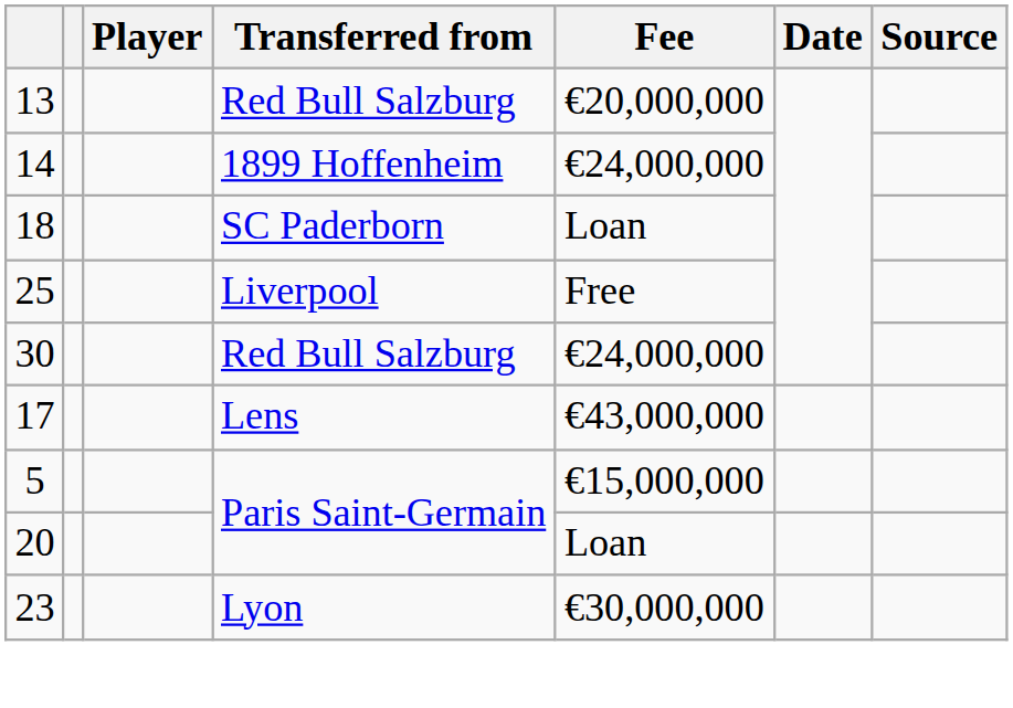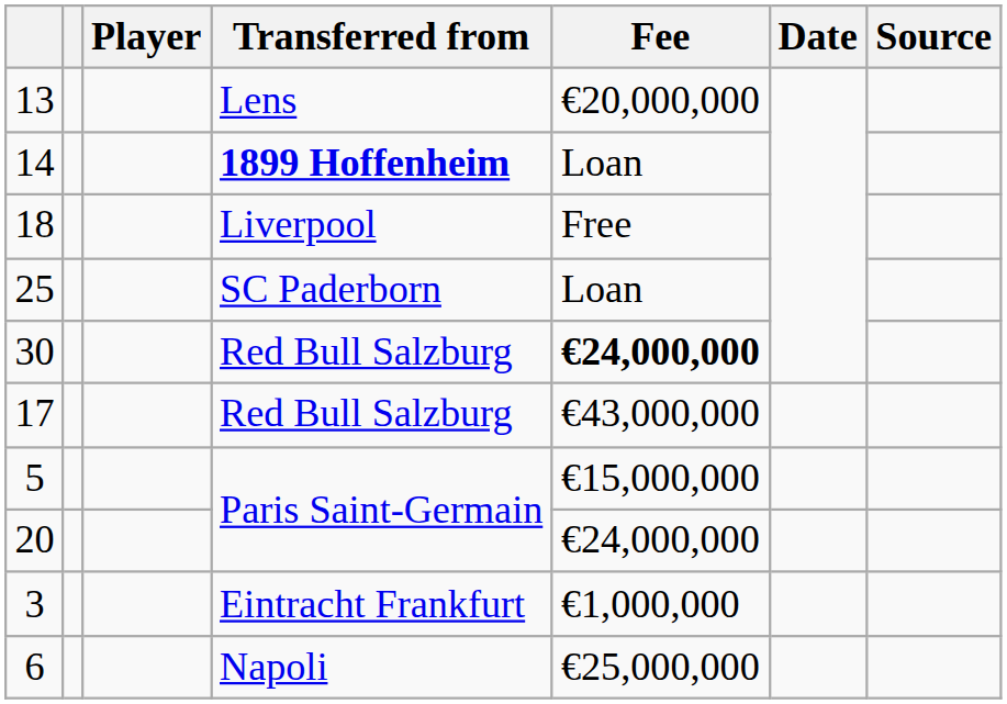13 | Transferred from: Red Bull Salzburg -> Lens
14 | Transferred from: normal -> bold
14 | Fee: €24,000,000 -> Loan
18 | Transferred from: SC Paderborn -> Liverpool
18 | Fee: Loan -> Free
25 | Transferred from: Liverpool -> SC Paderborn
25 | Fee: Free -> Loan
30 | Fee: normal -> bold
17 | Transferred from: Lens -> Red Bull Salzburg
20 | Fee: Loan -> €24,000,000
- row: 23 | Lyon | €30,000,000
+ row: 3 | Eintracht Frankfurt | €1,000,000
+ row: 6 | Napoli | €25,000,000
